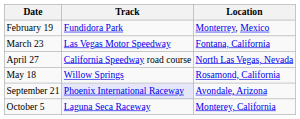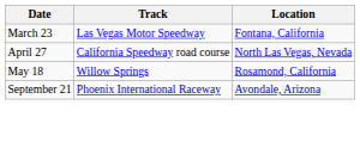- row: February 19 | Fundidora Park | Monterrey, Mexico
September 21 | Track: lavender background -> no background
- row: October 5 | Laguna Seca Raceway | Monterey, California
